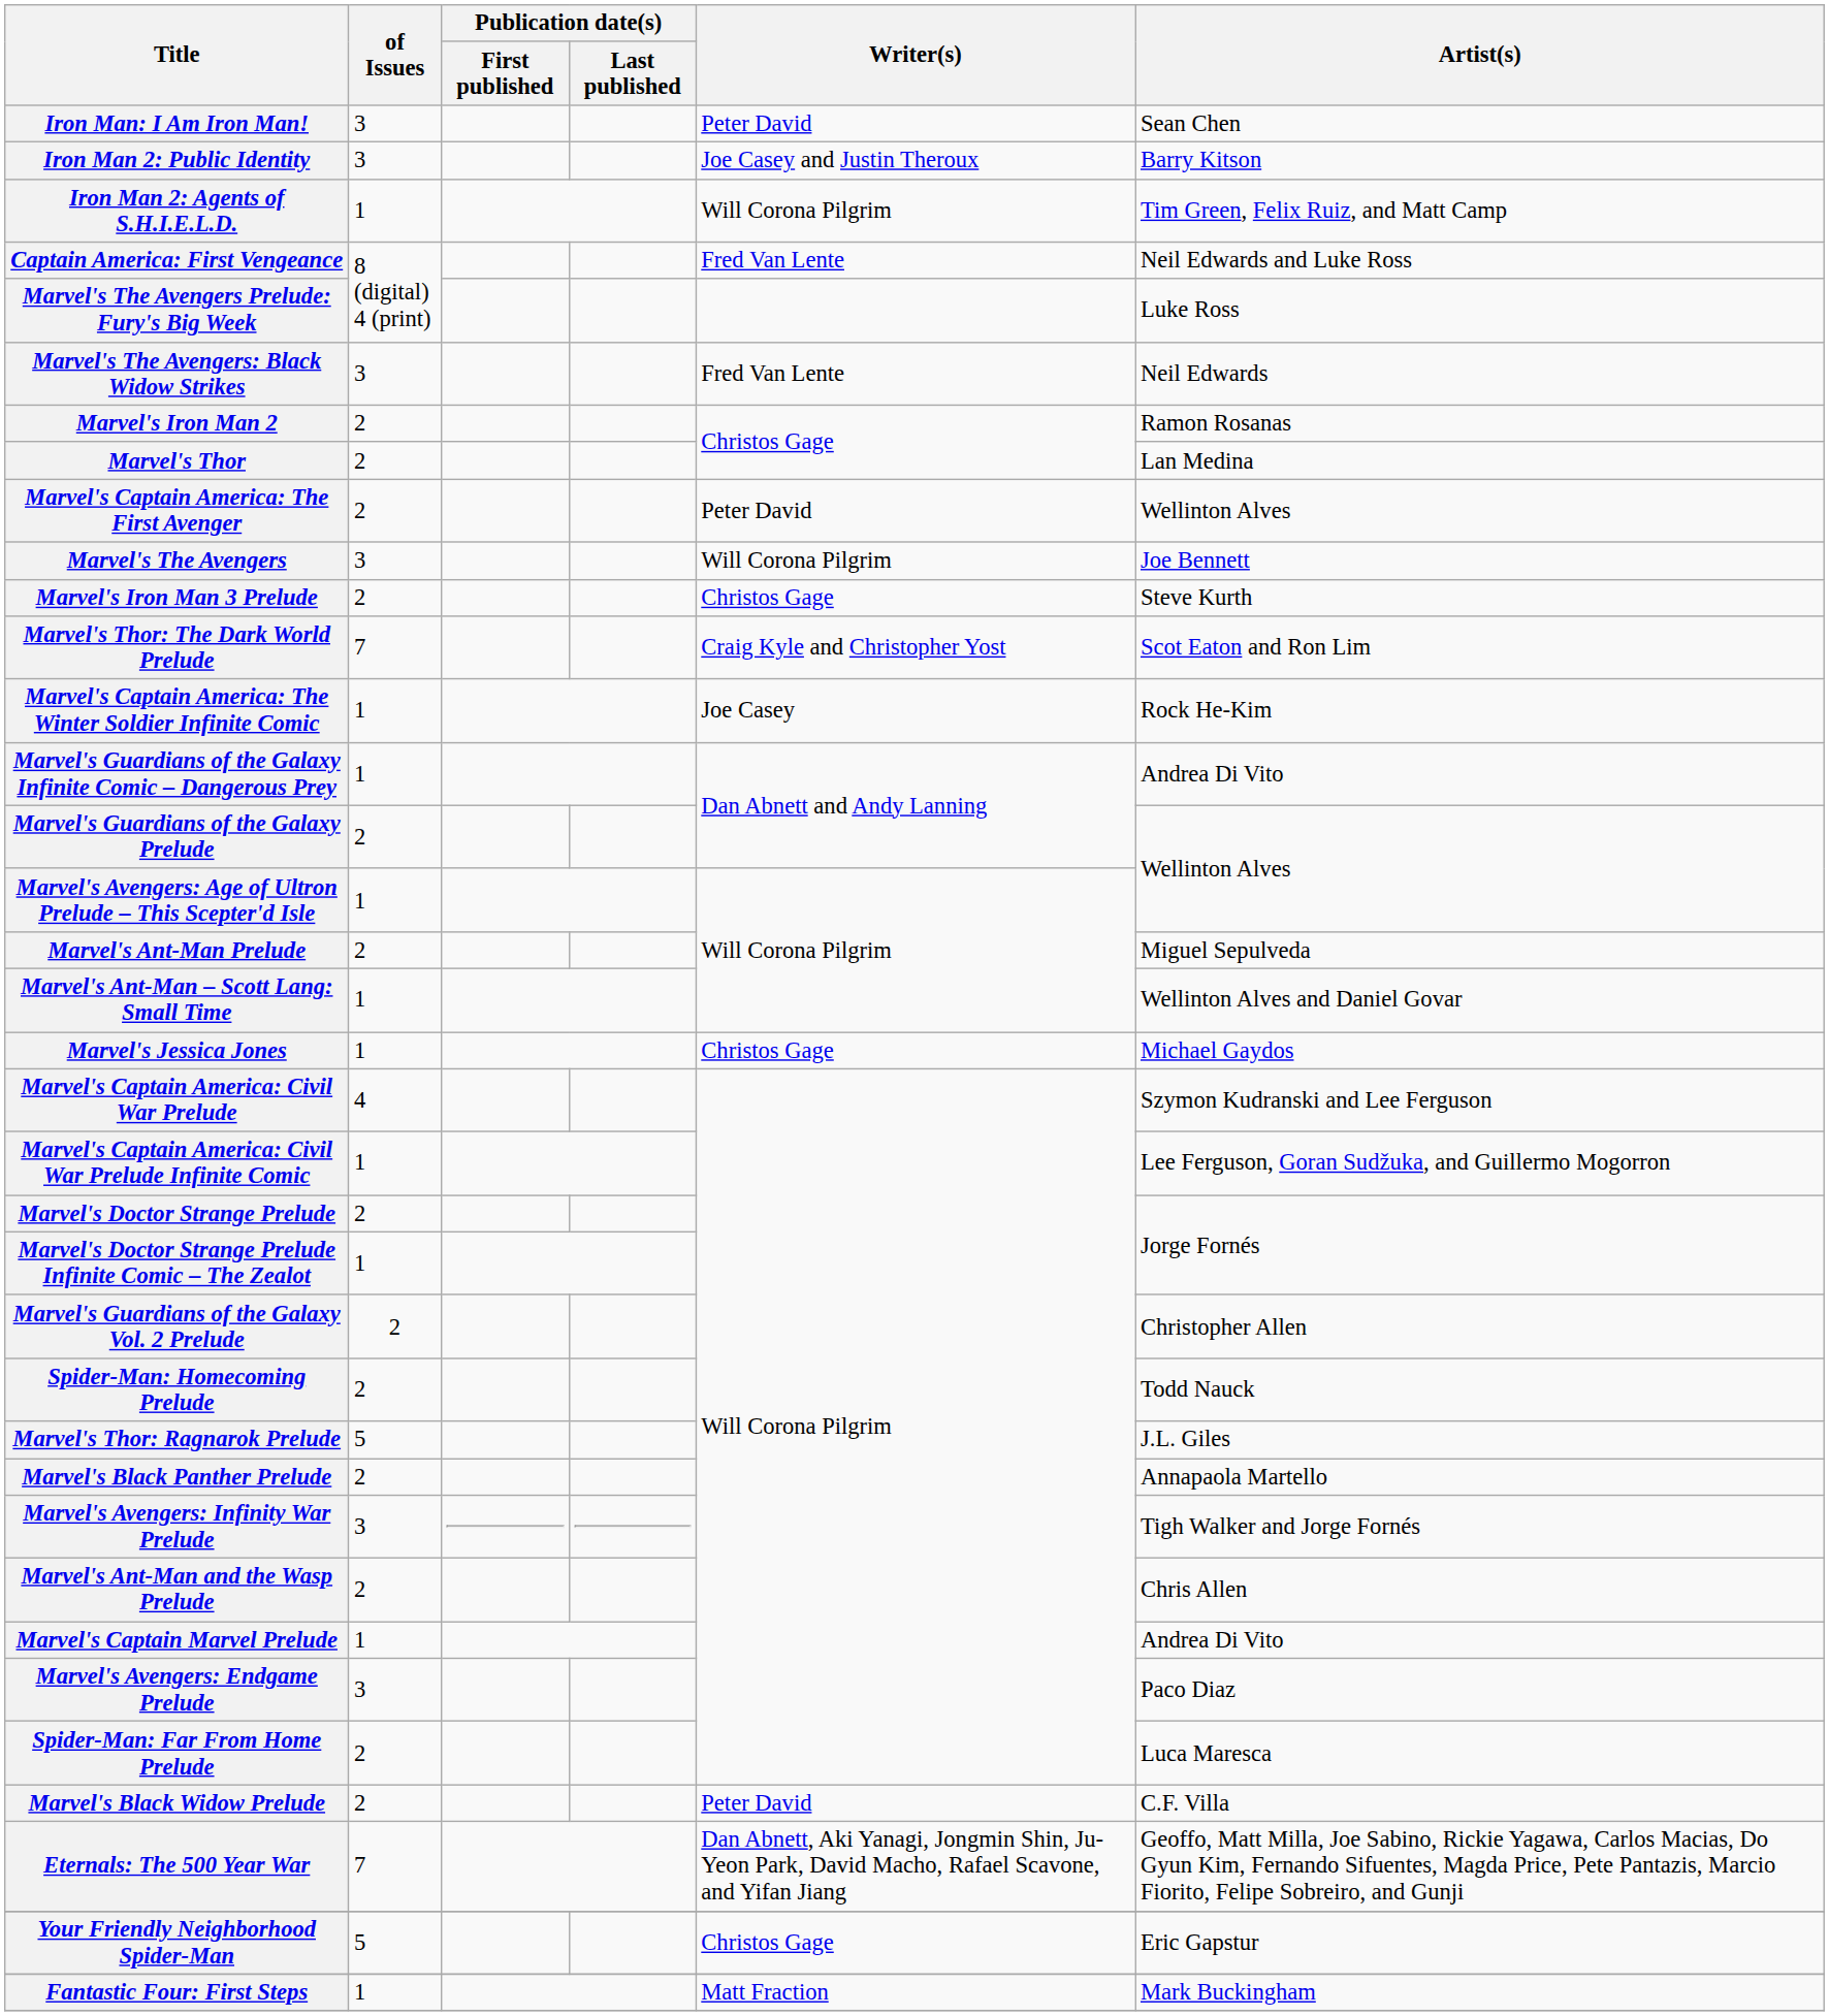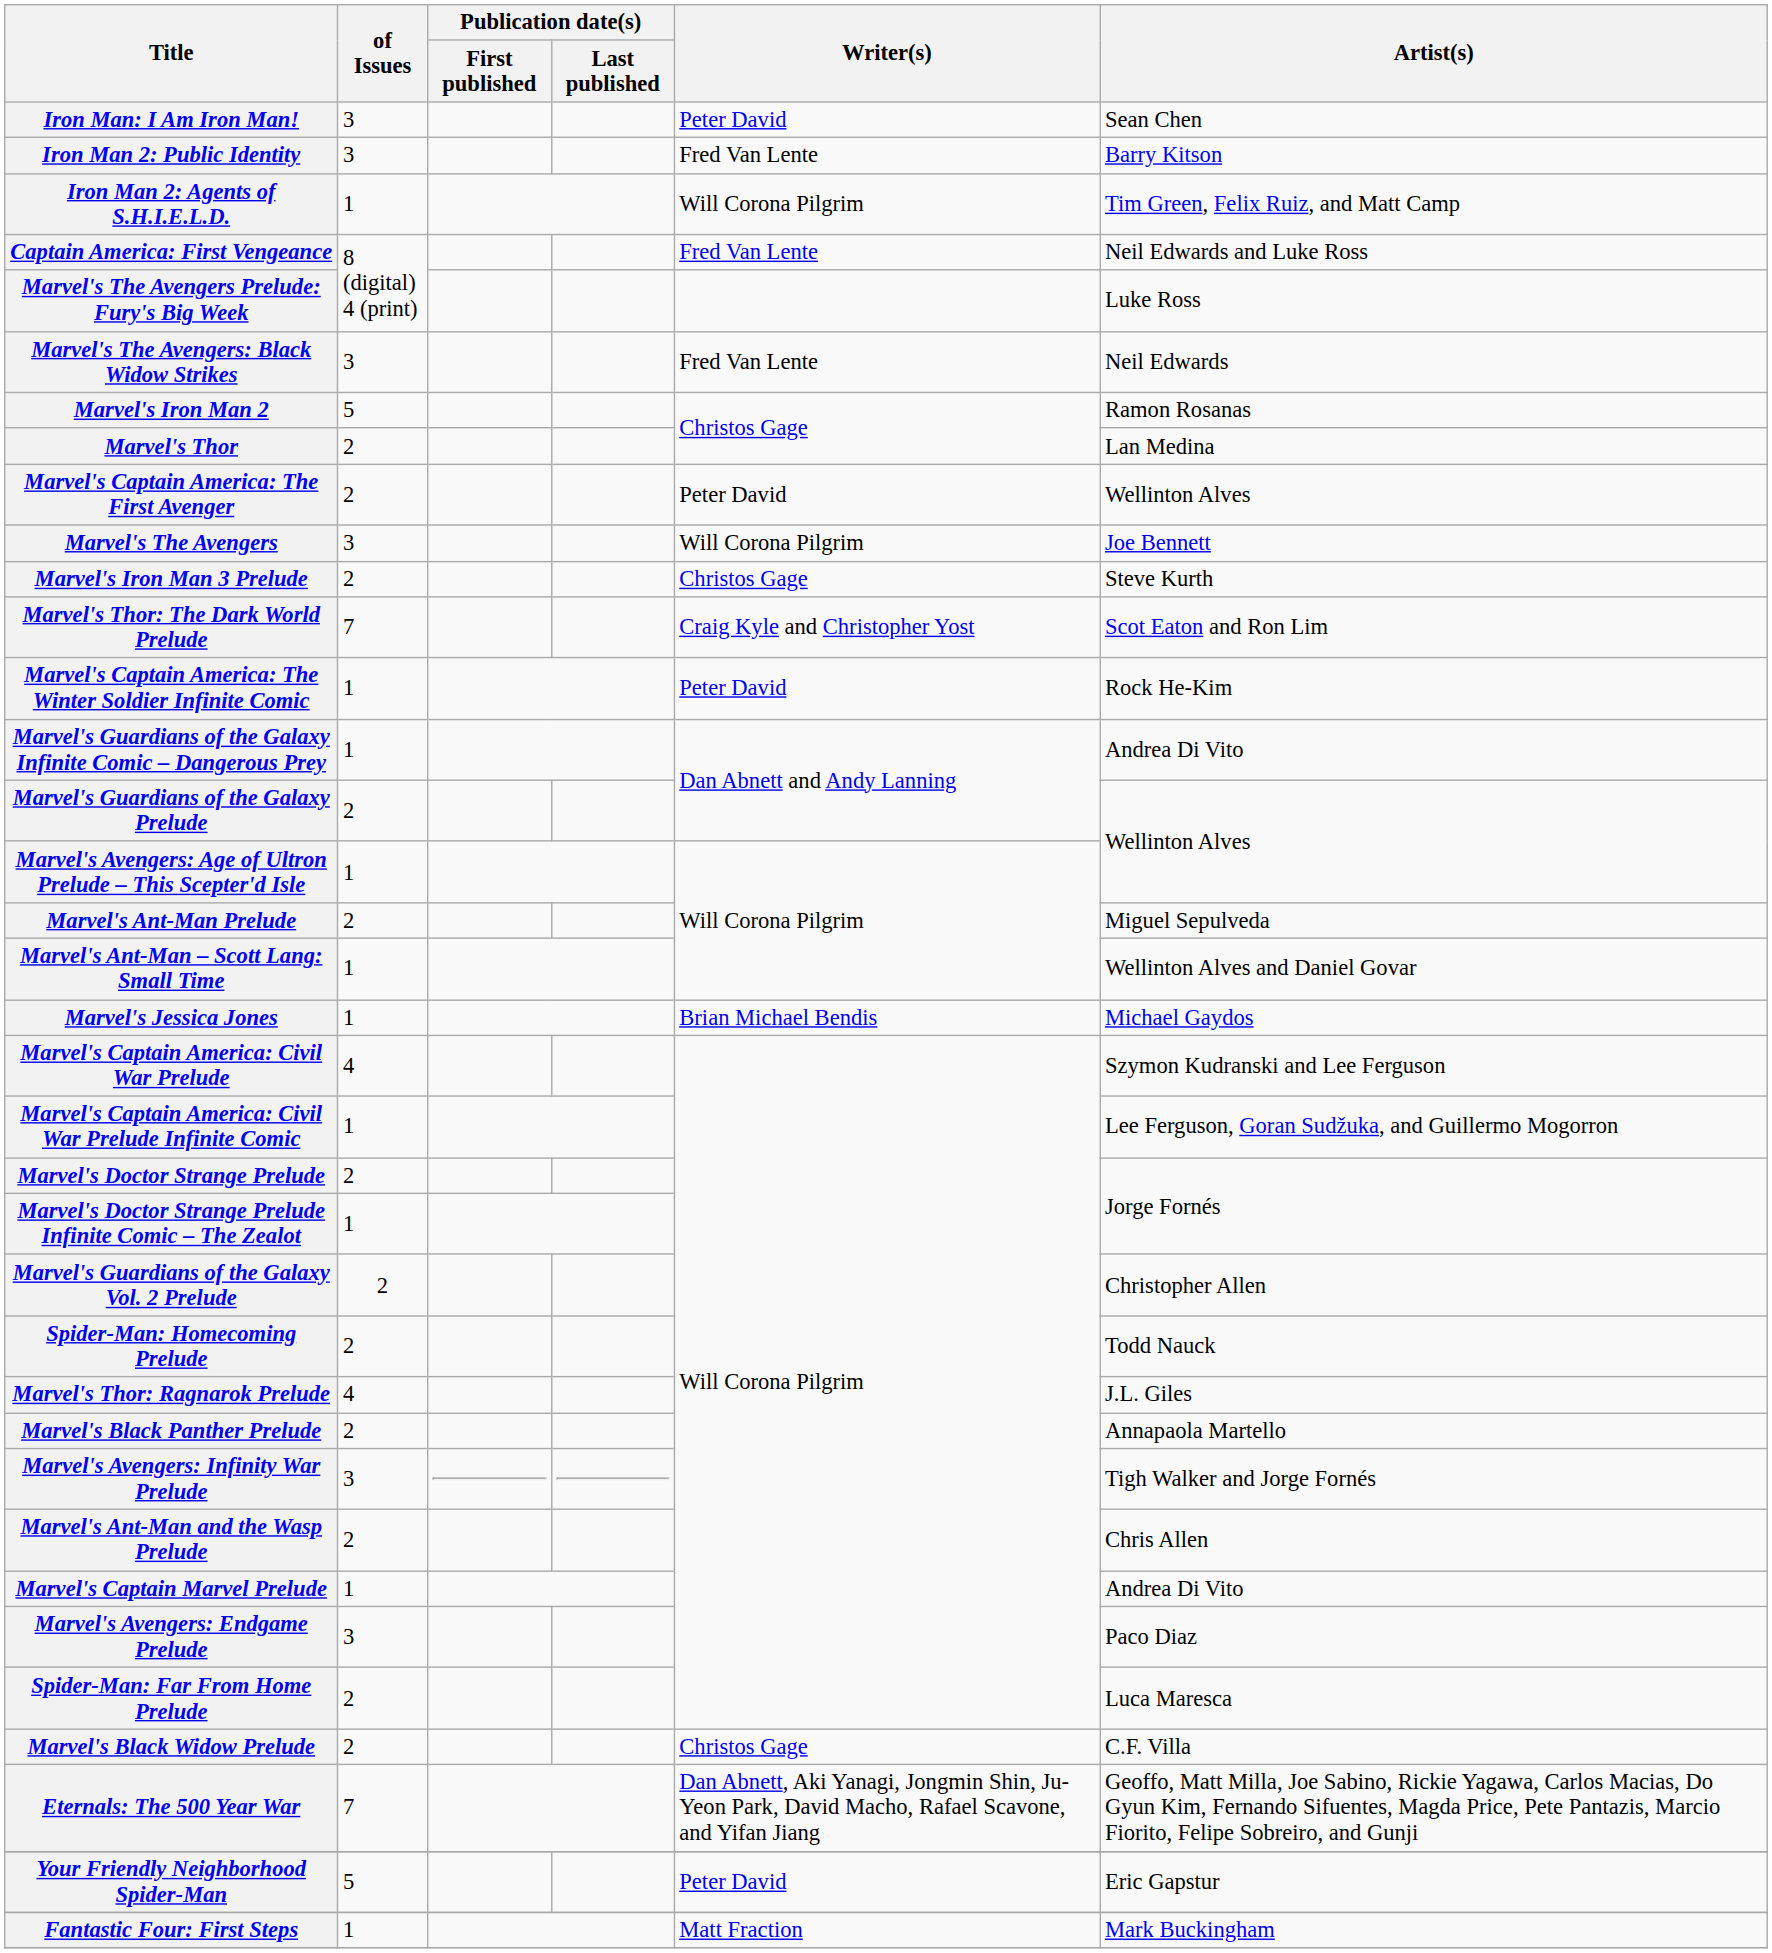Iron Man 2: Public Identity | Writer(s): Joe Casey and Justin Theroux -> Fred Van Lente
Marvel's Iron Man 2 | of Issues: 2 -> 5
Marvel's Captain America: The Winter Soldier Infinite Comic | Writer(s): Joe Casey -> Peter David
Marvel's Jessica Jones | Writer(s): Christos Gage -> Brian Michael Bendis
Marvel's Thor: Ragnarok Prelude | of Issues: 5 -> 4
Marvel's Black Widow Prelude | Writer(s): Peter David -> Christos Gage
Your Friendly Neighborhood Spider-Man | Writer(s): Christos Gage -> Peter David
